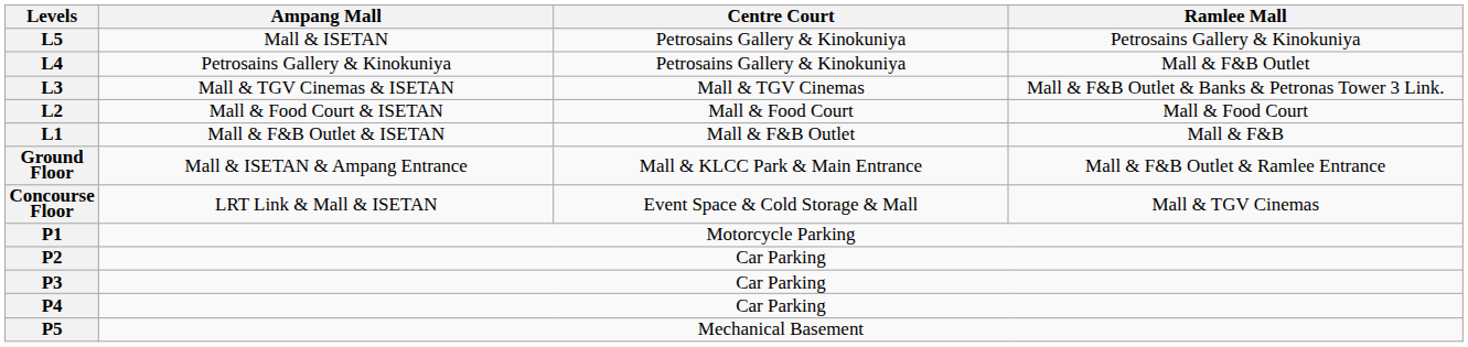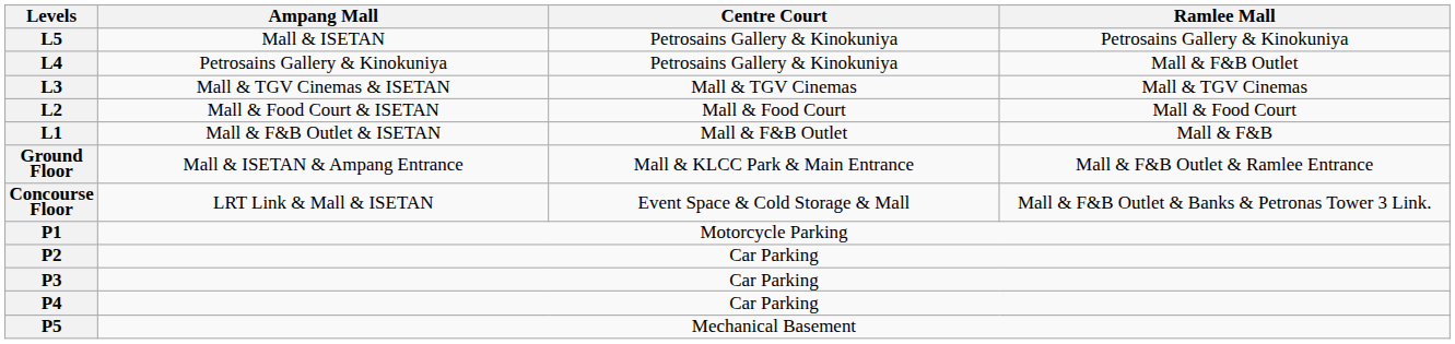L3 | Ramlee Mall: Mall & F&B Outlet & Banks & Petronas Tower 3 Link. -> Mall & TGV Cinemas
Concourse Floor | Ramlee Mall: Mall & TGV Cinemas -> Mall & F&B Outlet & Banks & Petronas Tower 3 Link.
